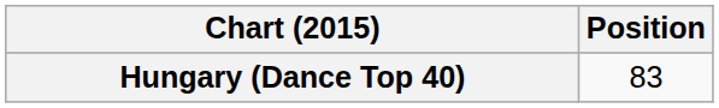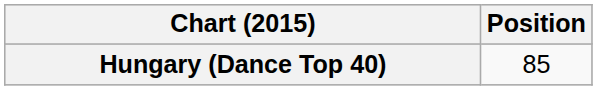Hungary (Dance Top 40) | Position: 83 -> 85
